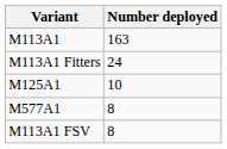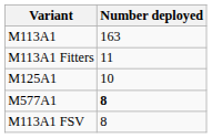M113A1 Fitters | Number deployed: 24 -> 11
M577A1 | Number deployed: normal -> bold
